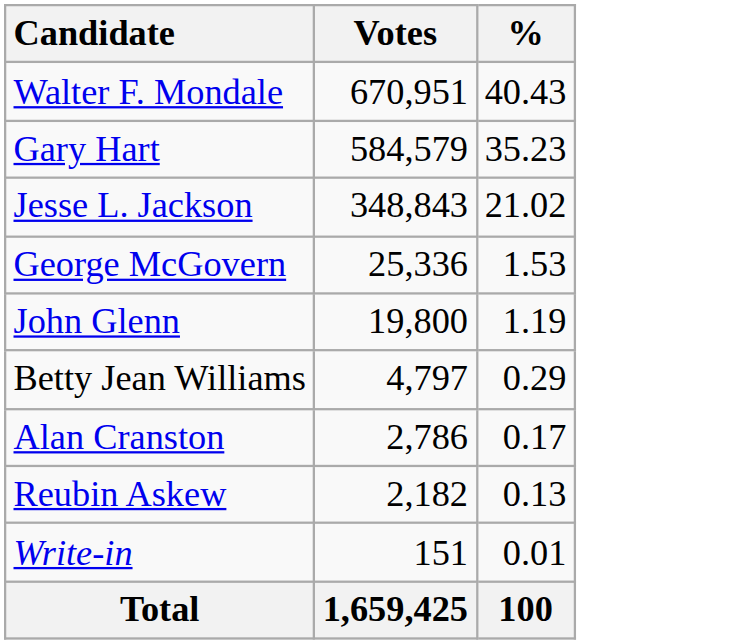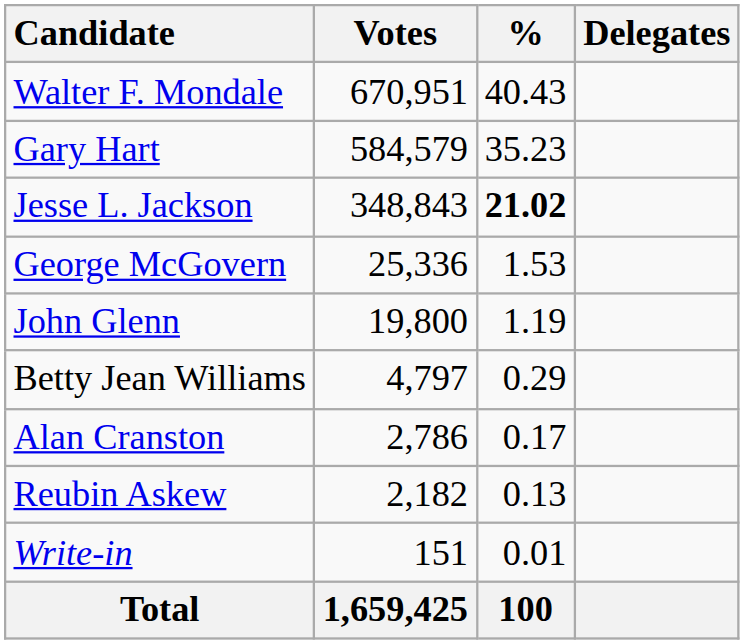+ column: Delegates
Jesse L. Jackson | %: normal -> bold
